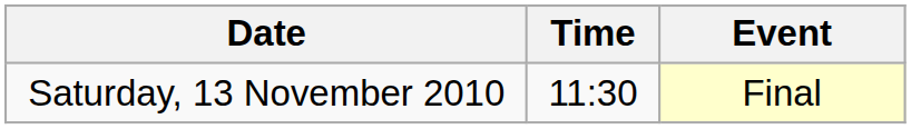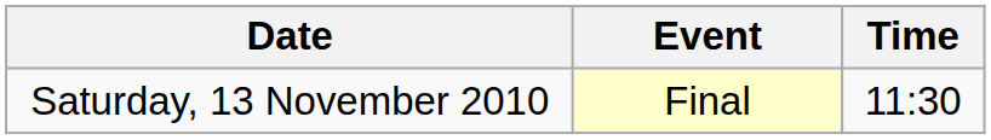columns swapped: Time <-> Event
